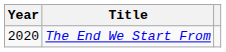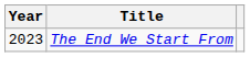The End We Start From | Year: 2020 -> 2023
